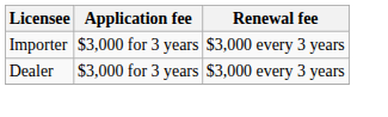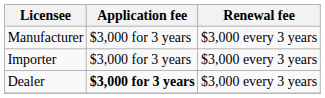+ row: Manufacturer | $3,000 for 3 years | $3,000 every 3 years
Dealer | Application fee: normal -> bold
